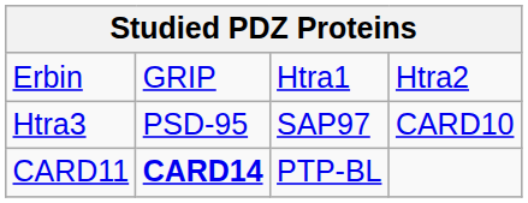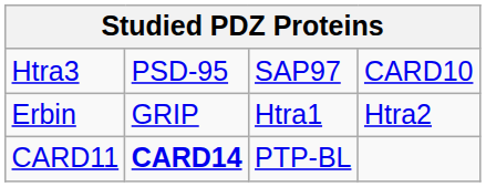rows swapped: Erbin <-> Htra3
